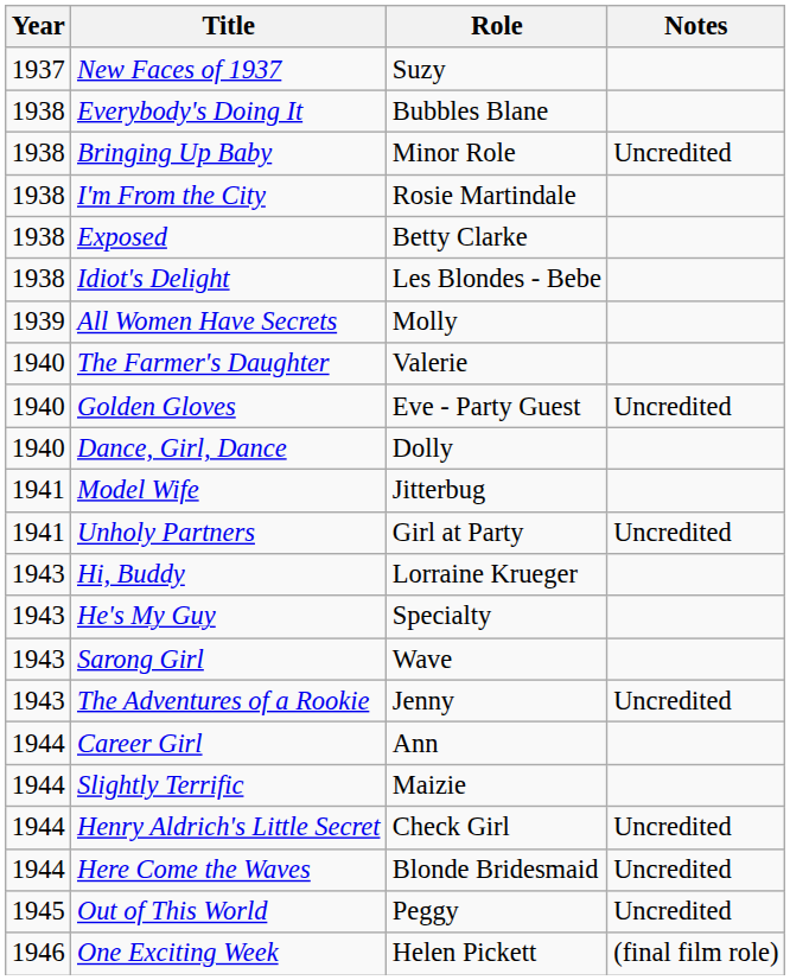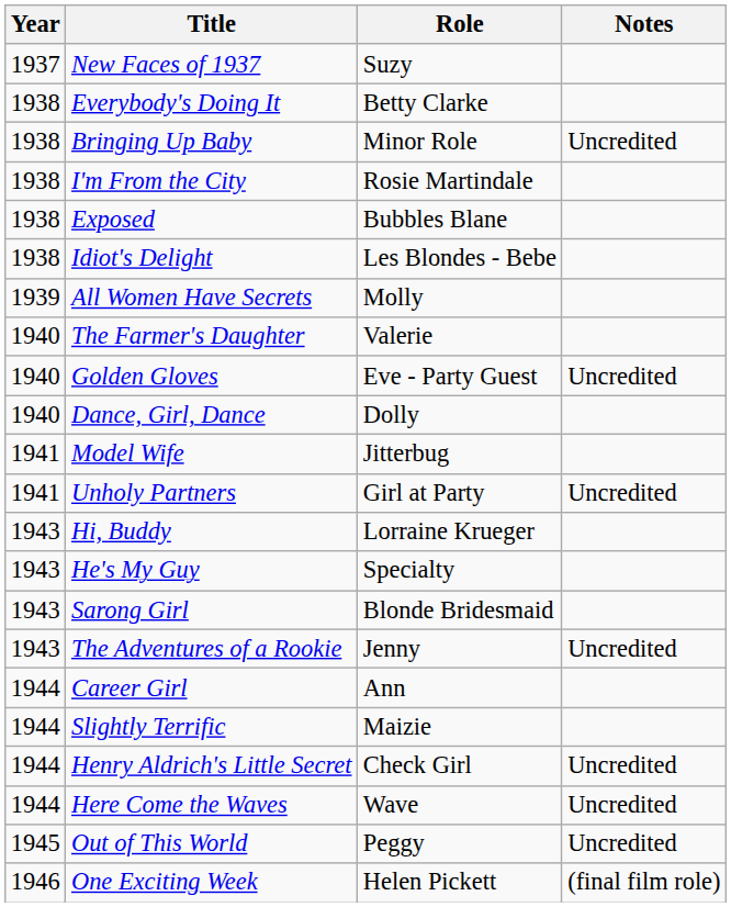Everybody's Doing It | Role: Bubbles Blane -> Betty Clarke
Exposed | Role: Betty Clarke -> Bubbles Blane
Sarong Girl | Role: Wave -> Blonde Bridesmaid
Here Come the Waves | Role: Blonde Bridesmaid -> Wave
